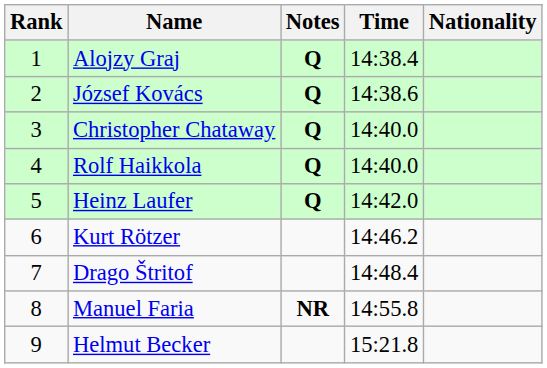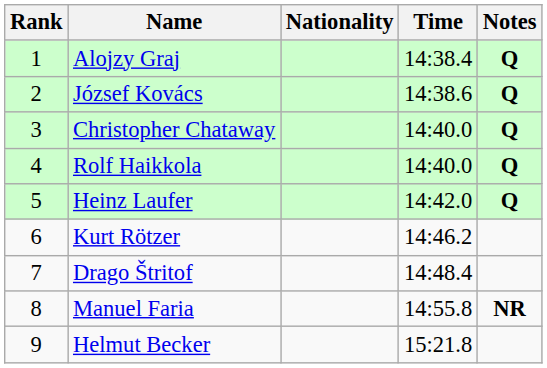columns swapped: Nationality <-> Notes
